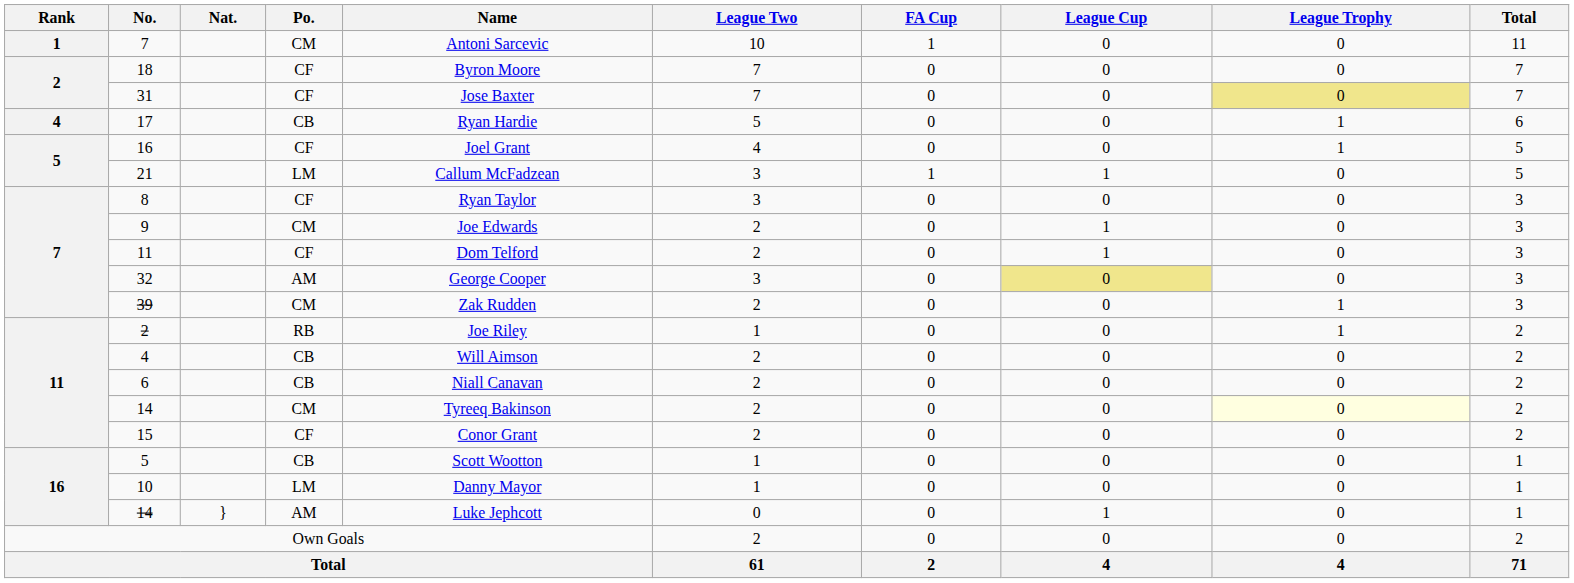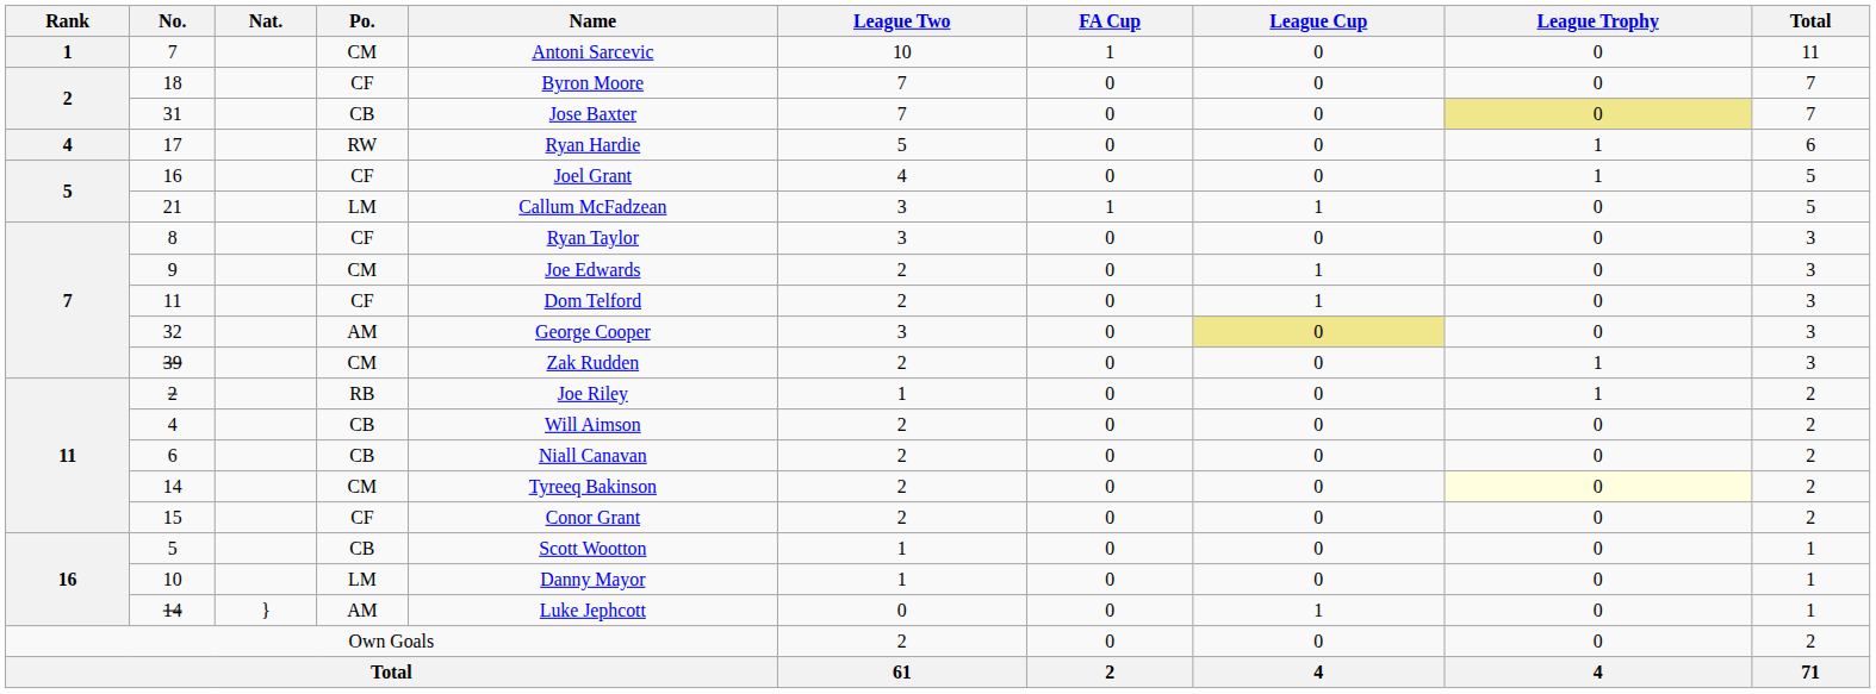31 | Po.: CF -> CB
17 | Po.: CB -> RW
